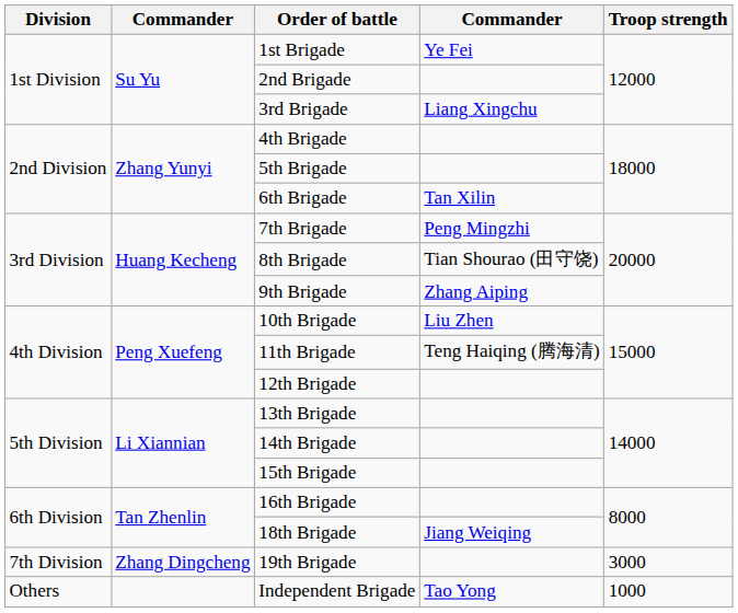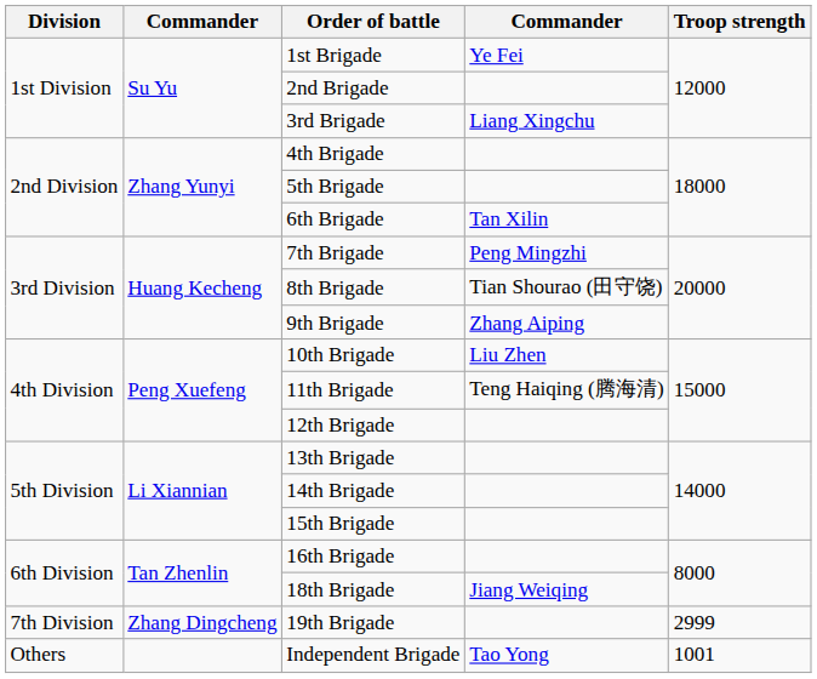19th Brigade | Troop strength: 3000 -> 2999
Independent Brigade | Troop strength: 1000 -> 1001
